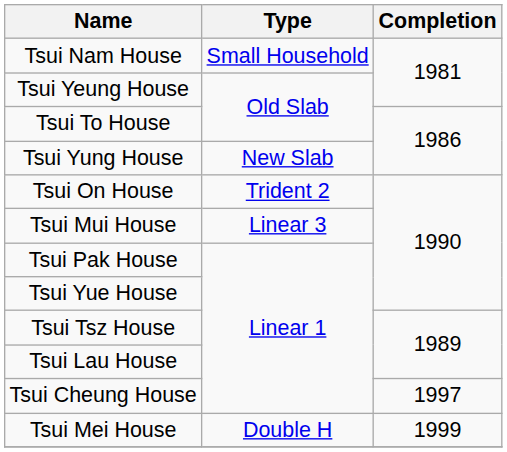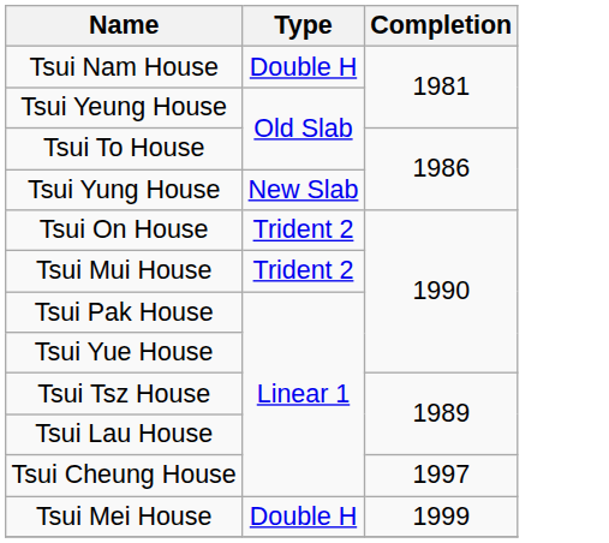Tsui Nam House | Type: Small Household -> Double H
Tsui Mui House | Type: Linear 3 -> Trident 2
